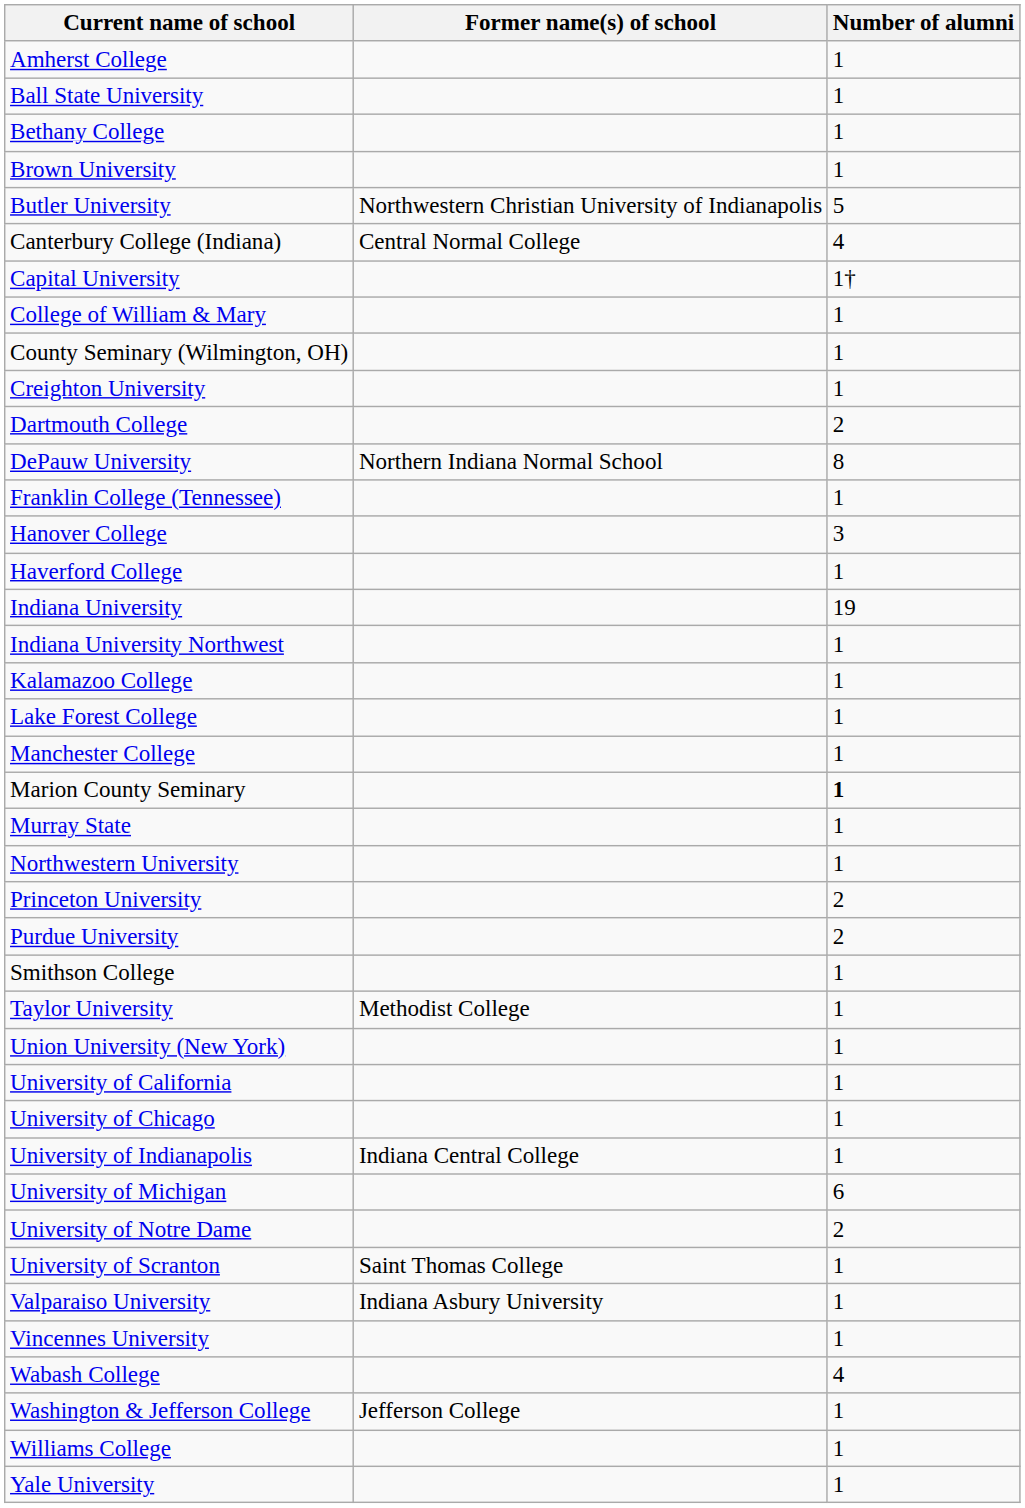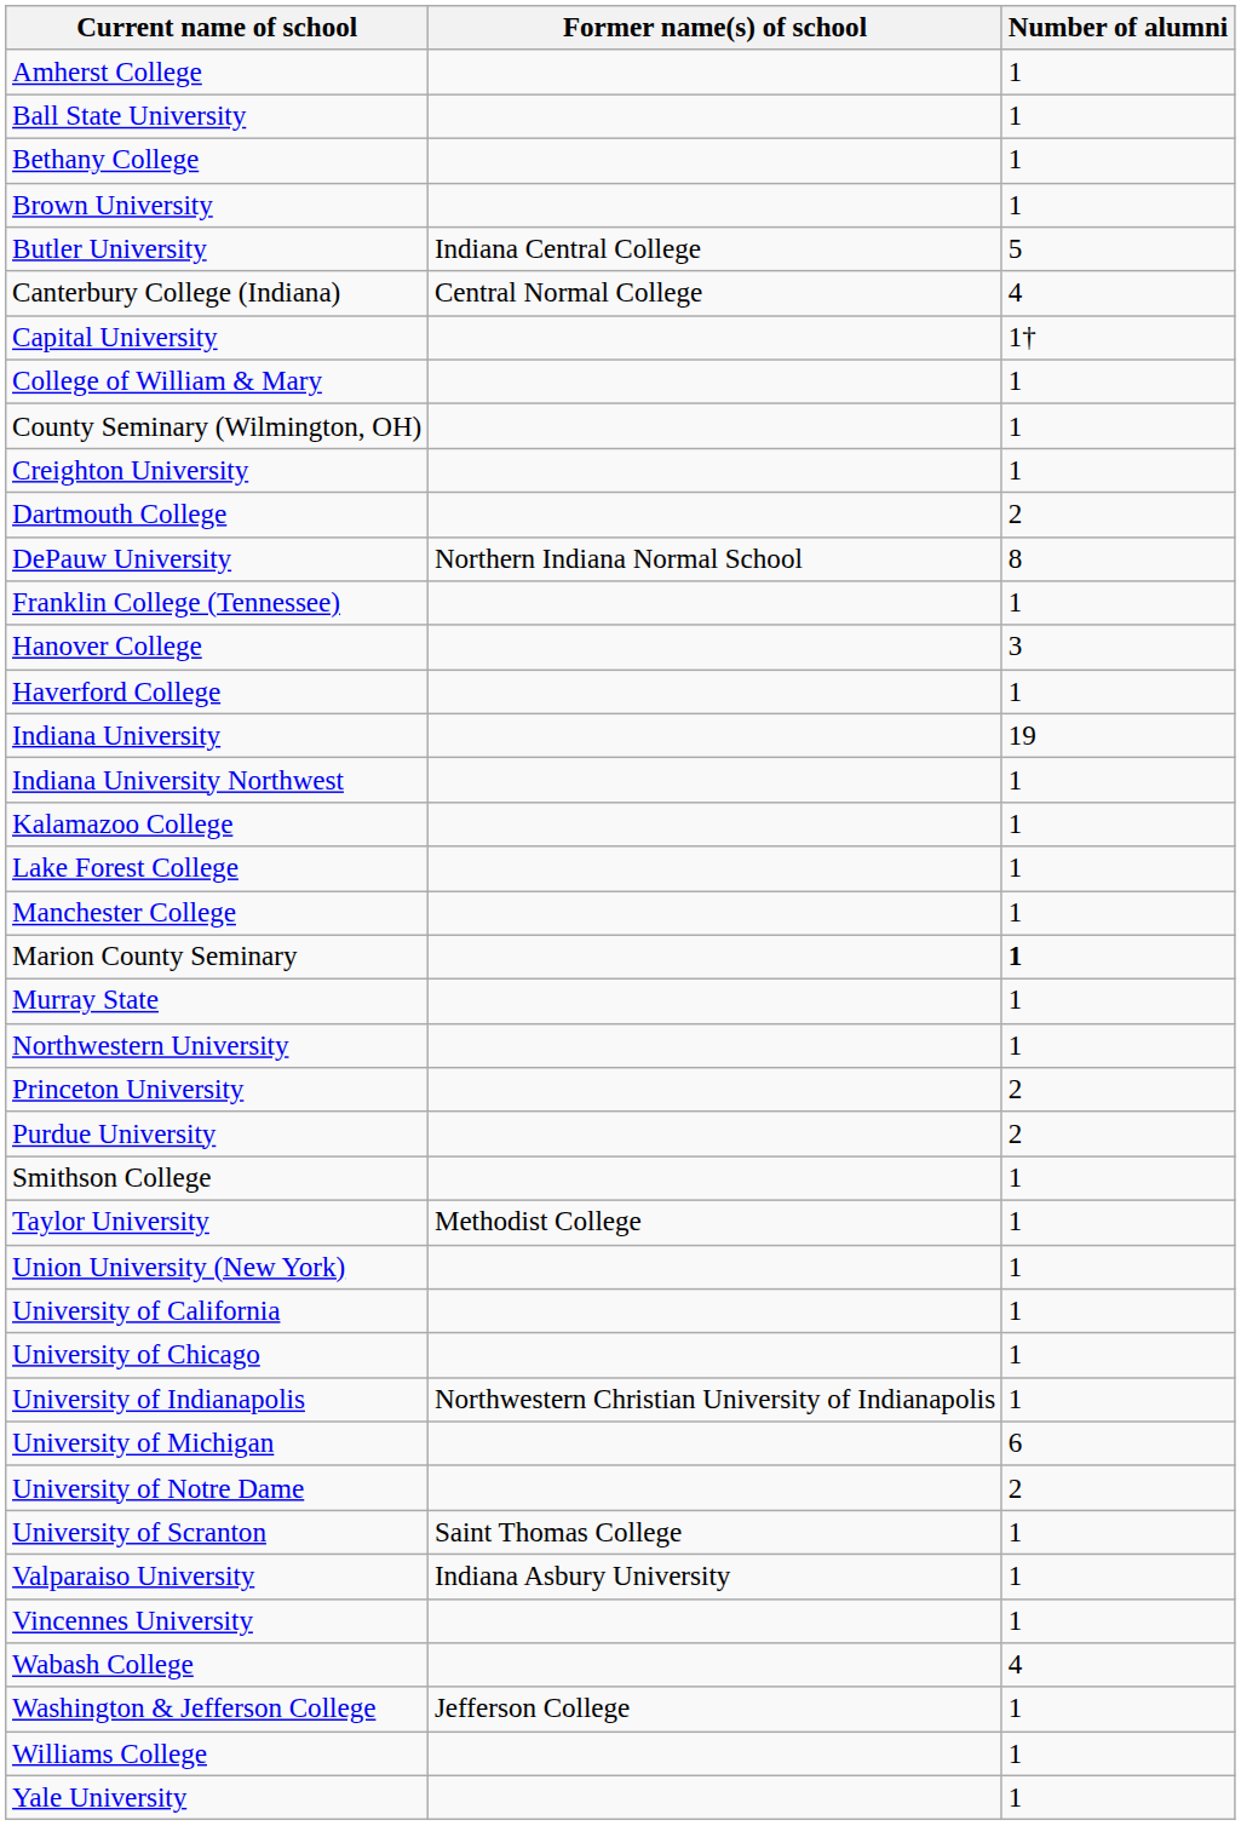Butler University | Former name(s) of school: Northwestern Christian University of Indianapolis -> Indiana Central College
University of Indianapolis | Former name(s) of school: Indiana Central College -> Northwestern Christian University of Indianapolis
